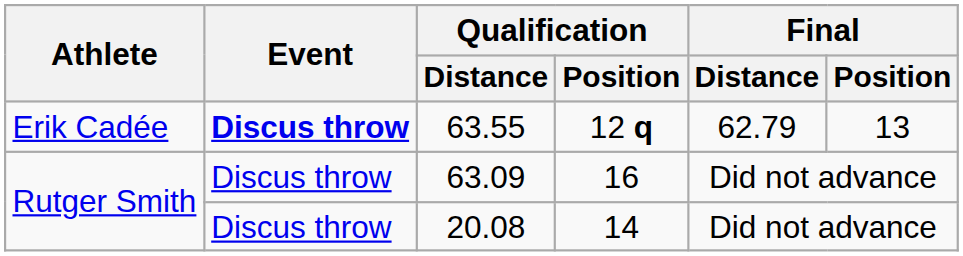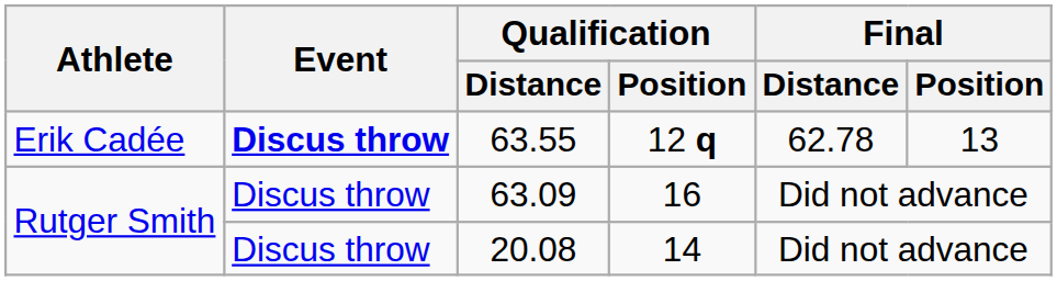63.55 | Final / Distance: 62.79 -> 62.78
